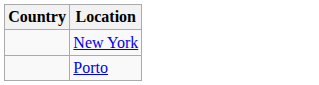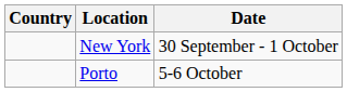+ column: Date | 30 September - 1 October | 5-6 October
